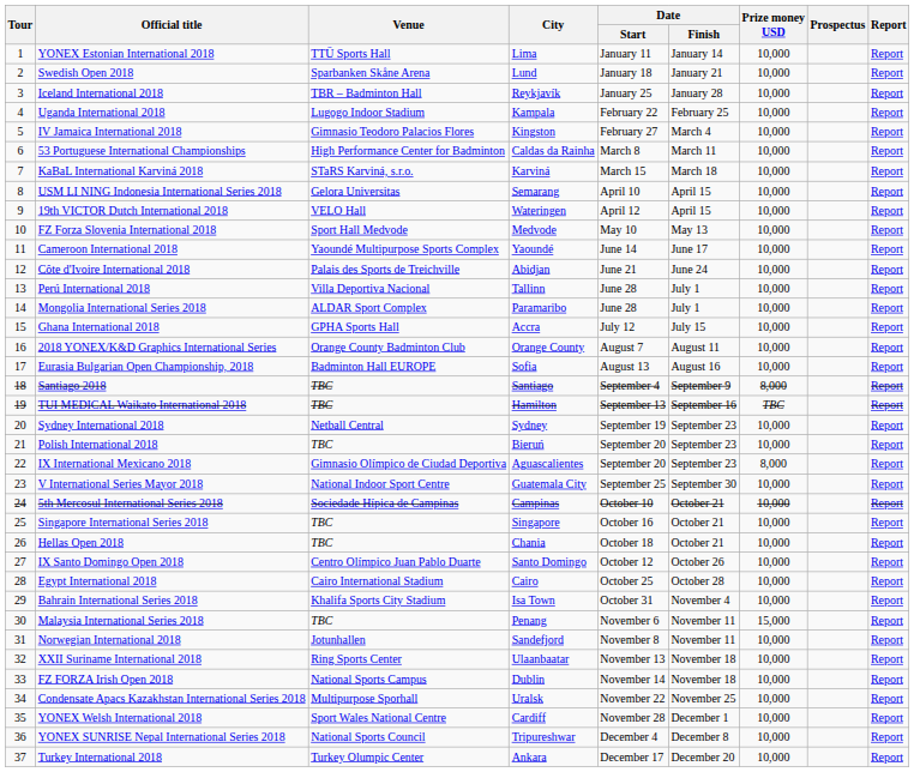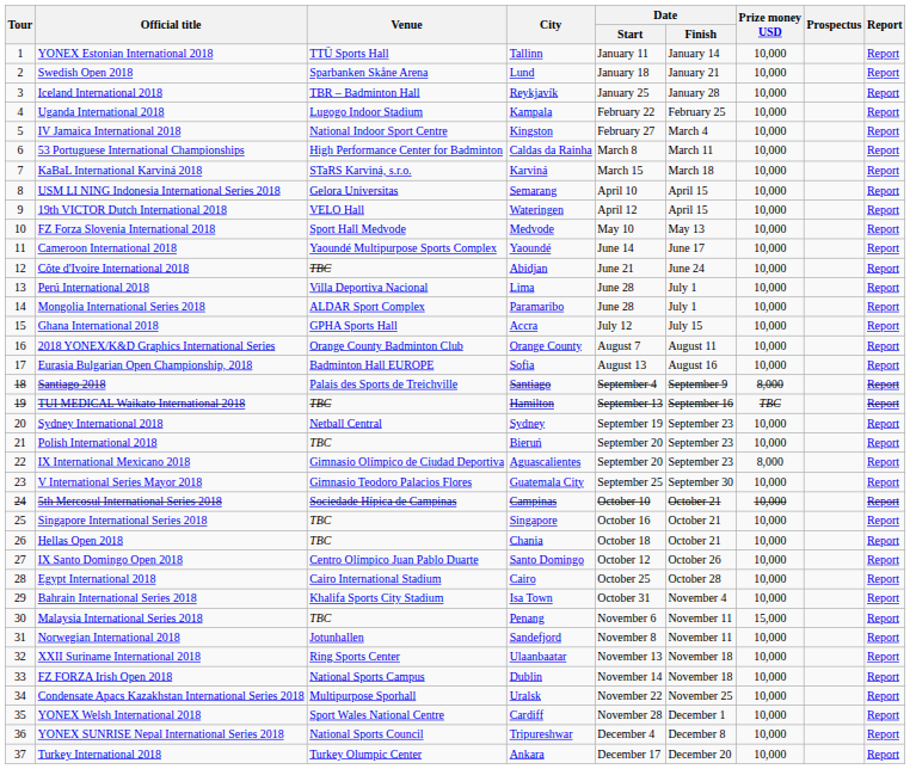YONEX Estonian International 2018 | City: Lima -> Tallinn
IV Jamaica International 2018 | Venue: Gimnasio Teodoro Palacios Flores -> National Indoor Sport Centre
Côte d'Ivoire International 2018 | Venue: Palais des Sports de Treichville -> TBC
Perú International 2018 | City: Tallinn -> Lima
Santiago 2018 | Venue: TBC -> Palais des Sports de Treichville
V International Series Mayor 2018 | Venue: National Indoor Sport Centre -> Gimnasio Teodoro Palacios Flores
